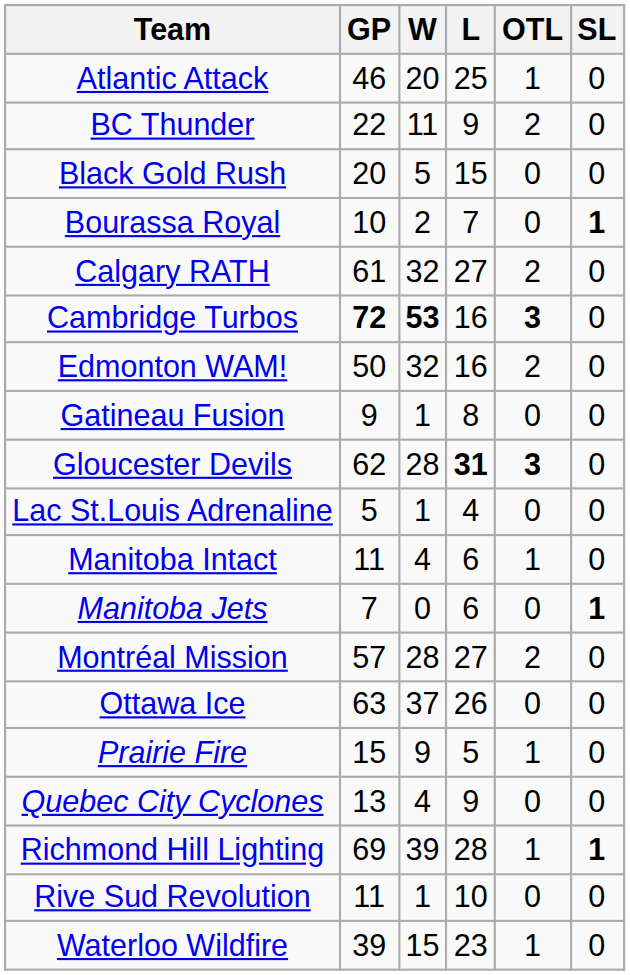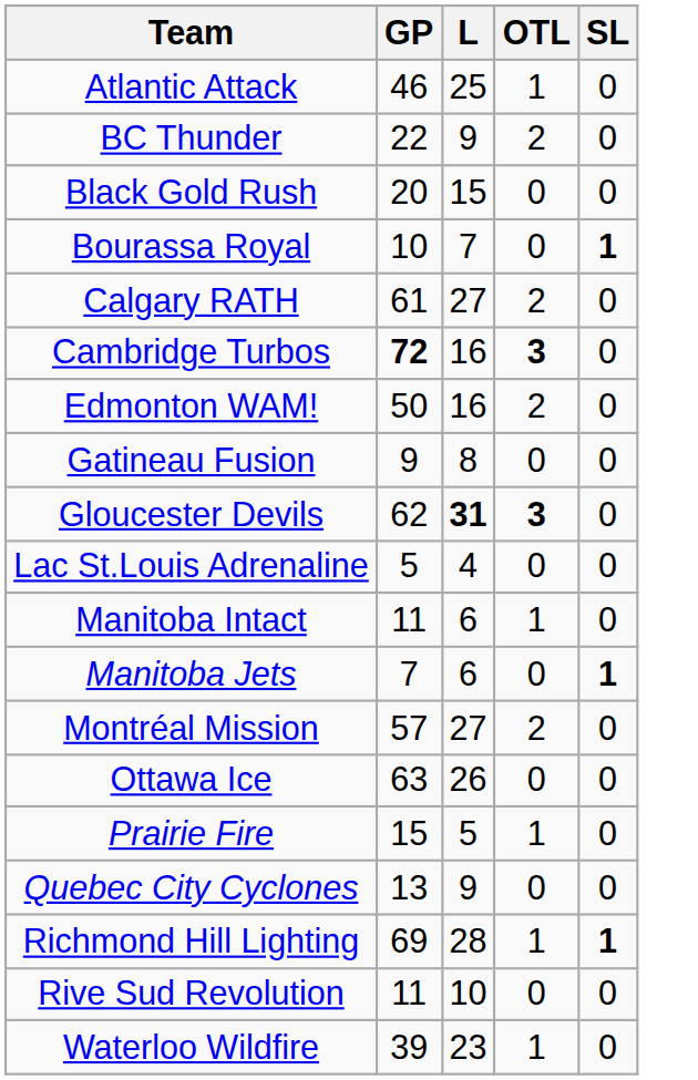- column: W | 20 | 11 | 5 | 2 | 32 | 53 | 32 | 1 | 28 | 1 | 4 | 0 | 28 | 37 | 9 | 4 | 39 | 1 | 15
